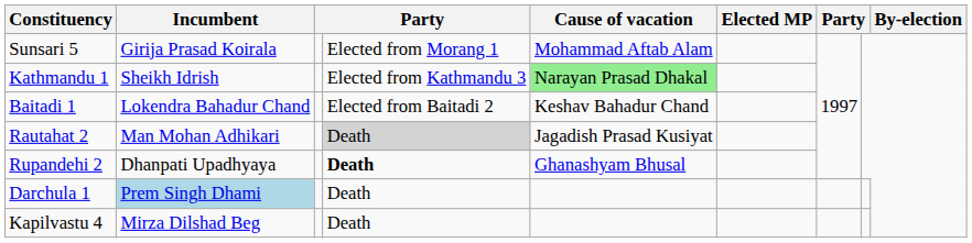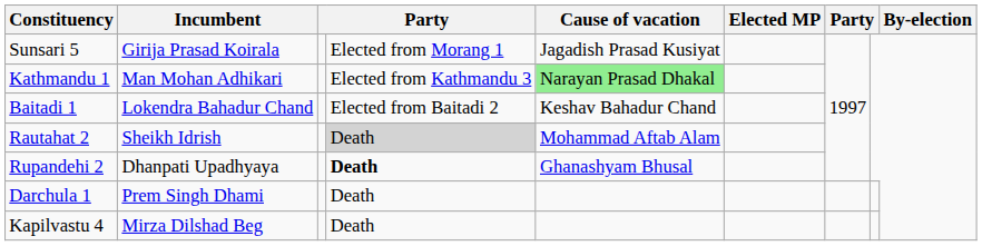Sunsari 5 | Cause of vacation: Mohammad Aftab Alam -> Jagadish Prasad Kusiyat
Kathmandu 1 | Incumbent: Sheikh Idrish -> Man Mohan Adhikari
Rautahat 2 | Incumbent: Man Mohan Adhikari -> Sheikh Idrish
Rautahat 2 | Cause of vacation: Jagadish Prasad Kusiyat -> Mohammad Aftab Alam
Darchula 1 | Incumbent: lightblue background -> no background
